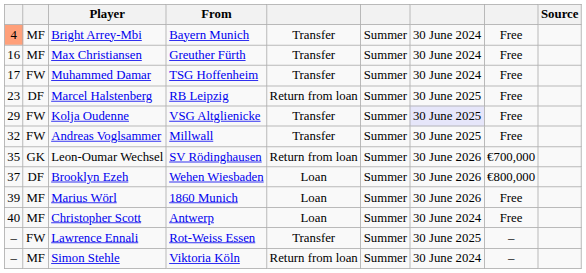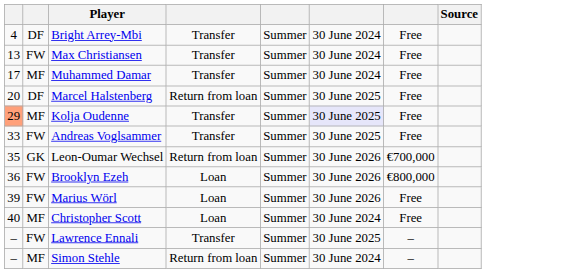- column: From | Bayern Munich | Greuther Fürth | TSG Hoffenheim | RB Leipzig | VSG Altglienicke | Millwall | SV Rödinghausen | Wehen Wiesbaden | 1860 Munich | Antwerp | Rot-Weiss Essen | Viktoria Köln
Bright Arrey-Mbi | column 1: lightsalmon background -> no background
Bright Arrey-Mbi | column 2: MF -> DF
Max Christiansen | column 1: 16 -> 13
Max Christiansen | column 2: MF -> FW
Muhammed Damar | column 2: FW -> MF
Marcel Halstenberg | column 1: 23 -> 20
Kolja Oudenne | column 1: no background -> lightsalmon background
Kolja Oudenne | column 2: FW -> MF
Andreas Voglsammer | column 1: 32 -> 33
Brooklyn Ezeh | column 1: 37 -> 36
Brooklyn Ezeh | column 2: DF -> FW
Marius Wörl | column 2: MF -> FW
